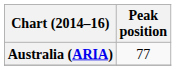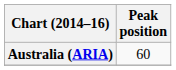Australia (ARIA) | Peak position: 77 -> 60
